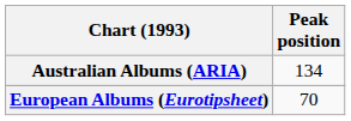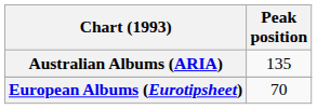Australian Albums (ARIA) | Peak position: 134 -> 135
